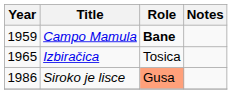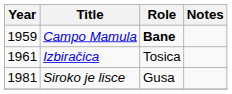Izbiračica | Year: 1965 -> 1961
Siroko je lisce | Year: 1986 -> 1981
Siroko je lisce | Role: lightsalmon background -> no background
